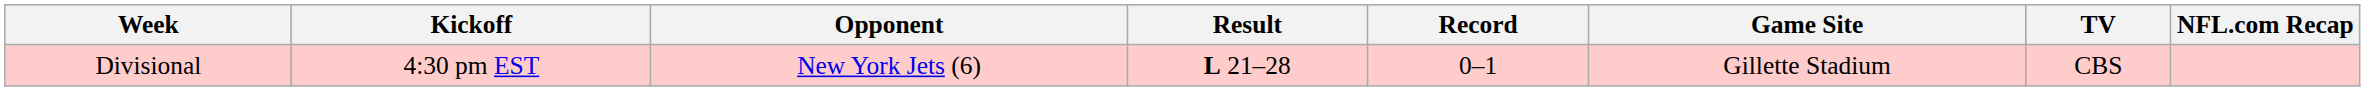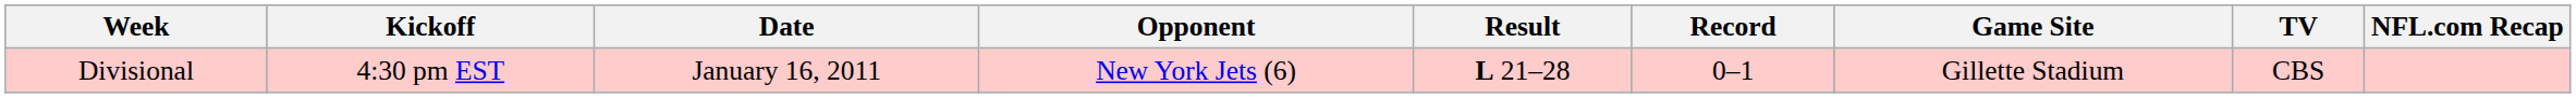+ column: Date | January 16, 2011
